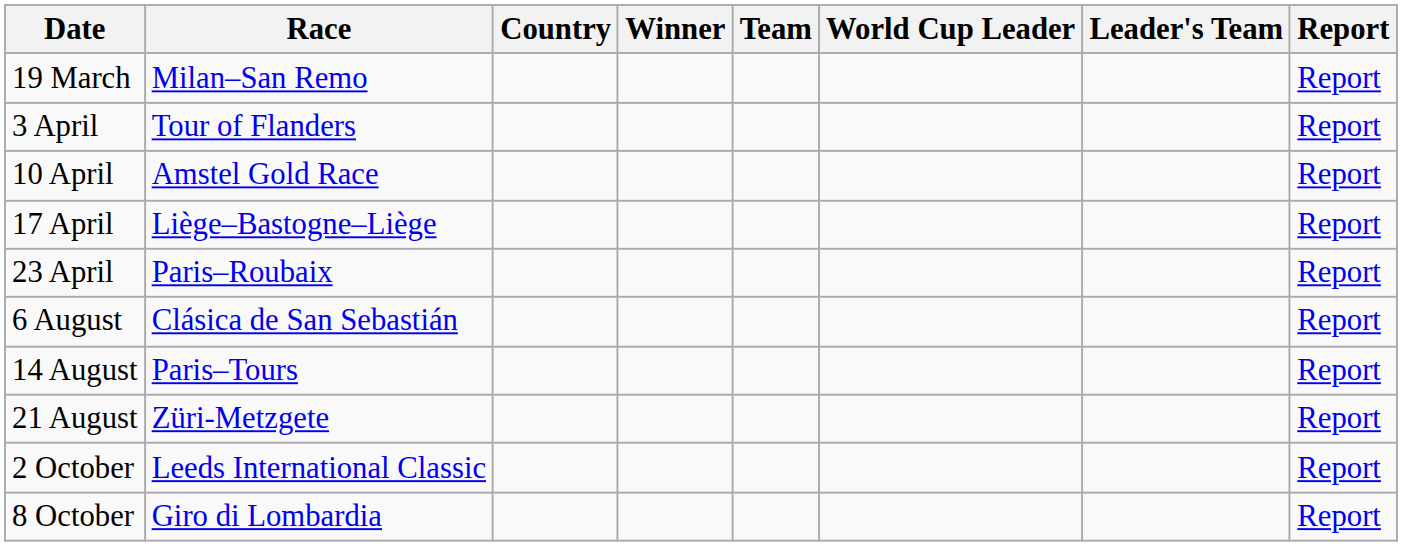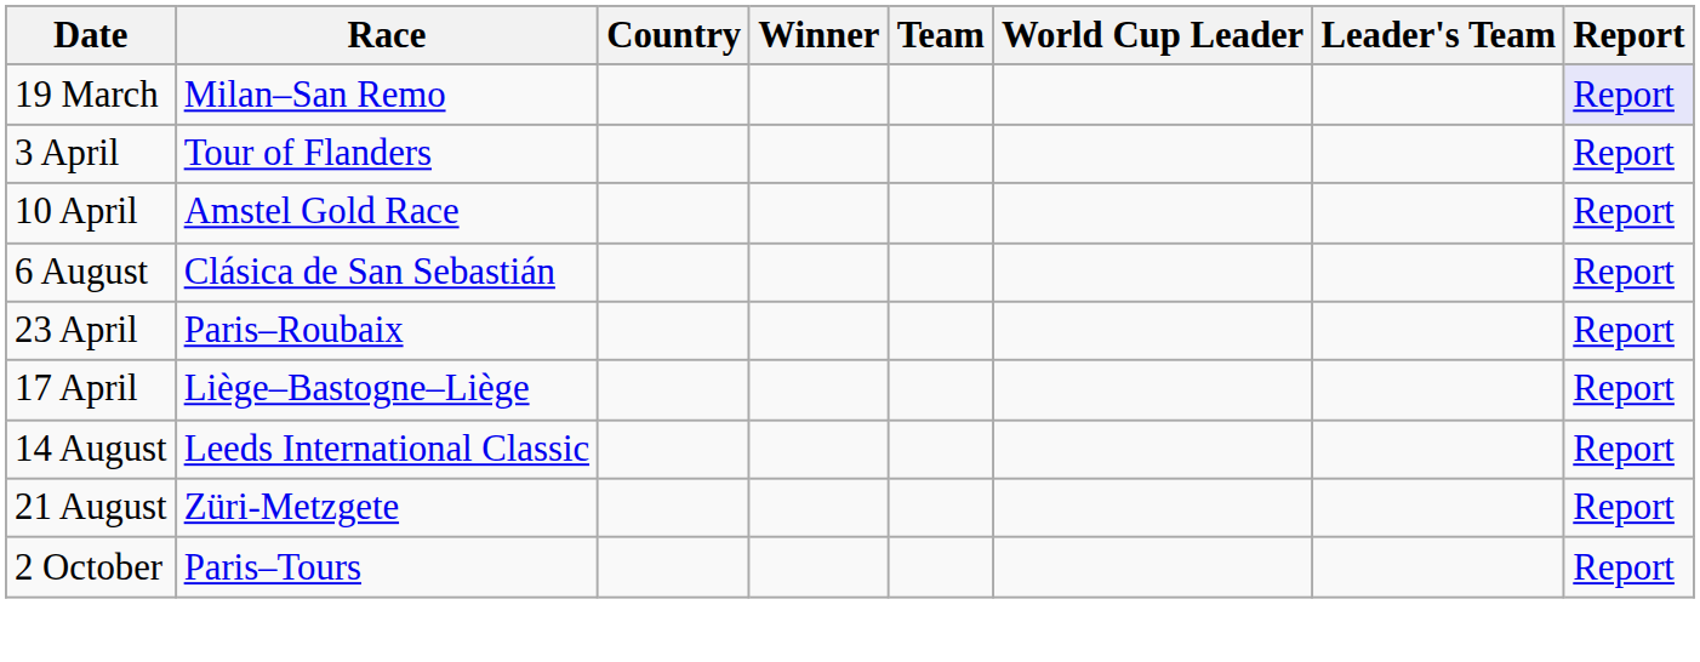19 March | Report: no background -> lavender background
rows swapped: 17 April <-> 6 August
14 August | Race: Paris–Tours -> Leeds International Classic
2 October | Race: Leeds International Classic -> Paris–Tours
- row: 8 October | Giro di Lombardia | Report
